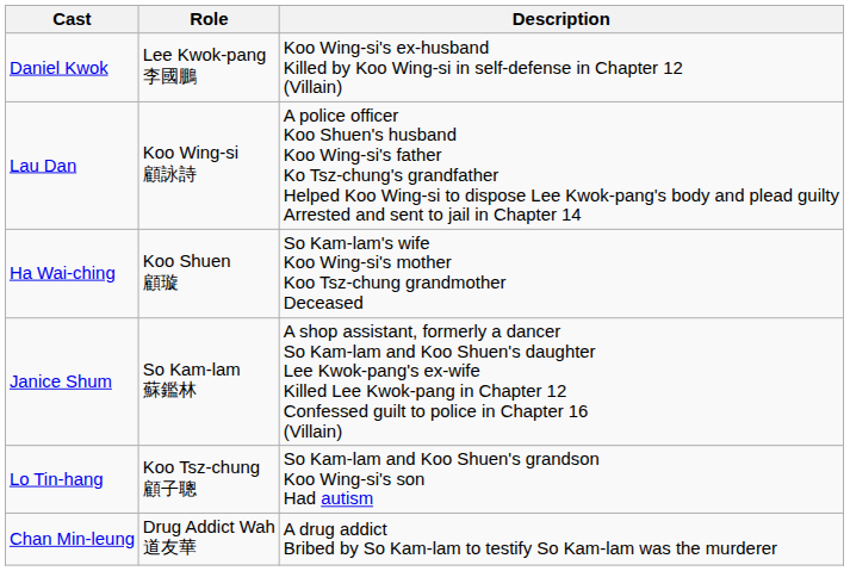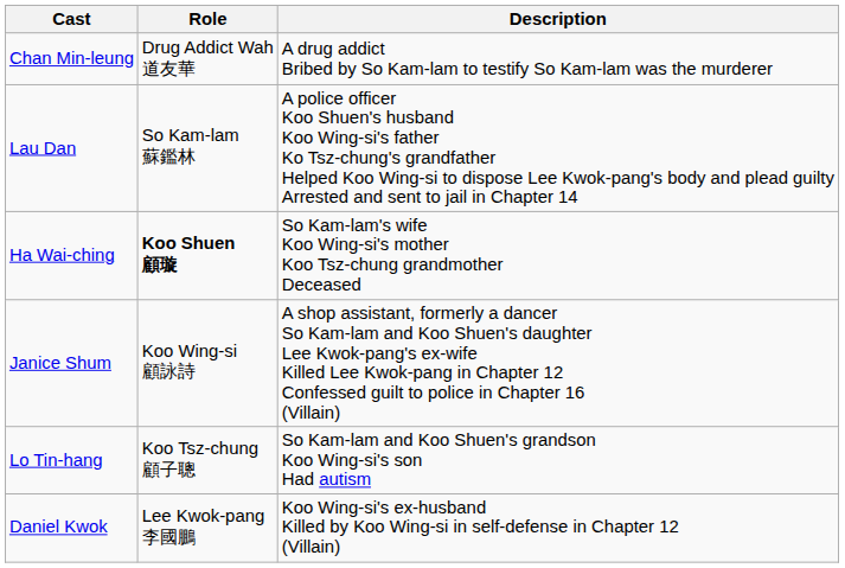rows swapped: Daniel Kwok <-> Chan Min-leung
Lau Dan | Role: Koo Wing-si 顧詠詩 -> So Kam-lam 蘇鑑林
Ha Wai-ching | Role: normal -> bold
Janice Shum | Role: So Kam-lam 蘇鑑林 -> Koo Wing-si 顧詠詩
